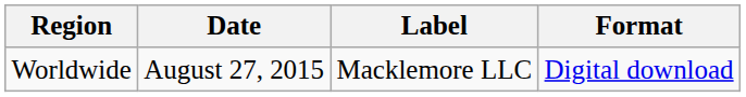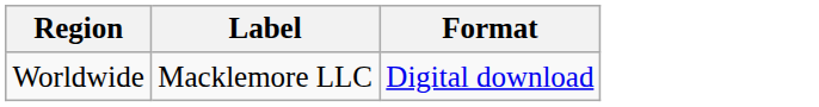- column: Date | August 27, 2015
